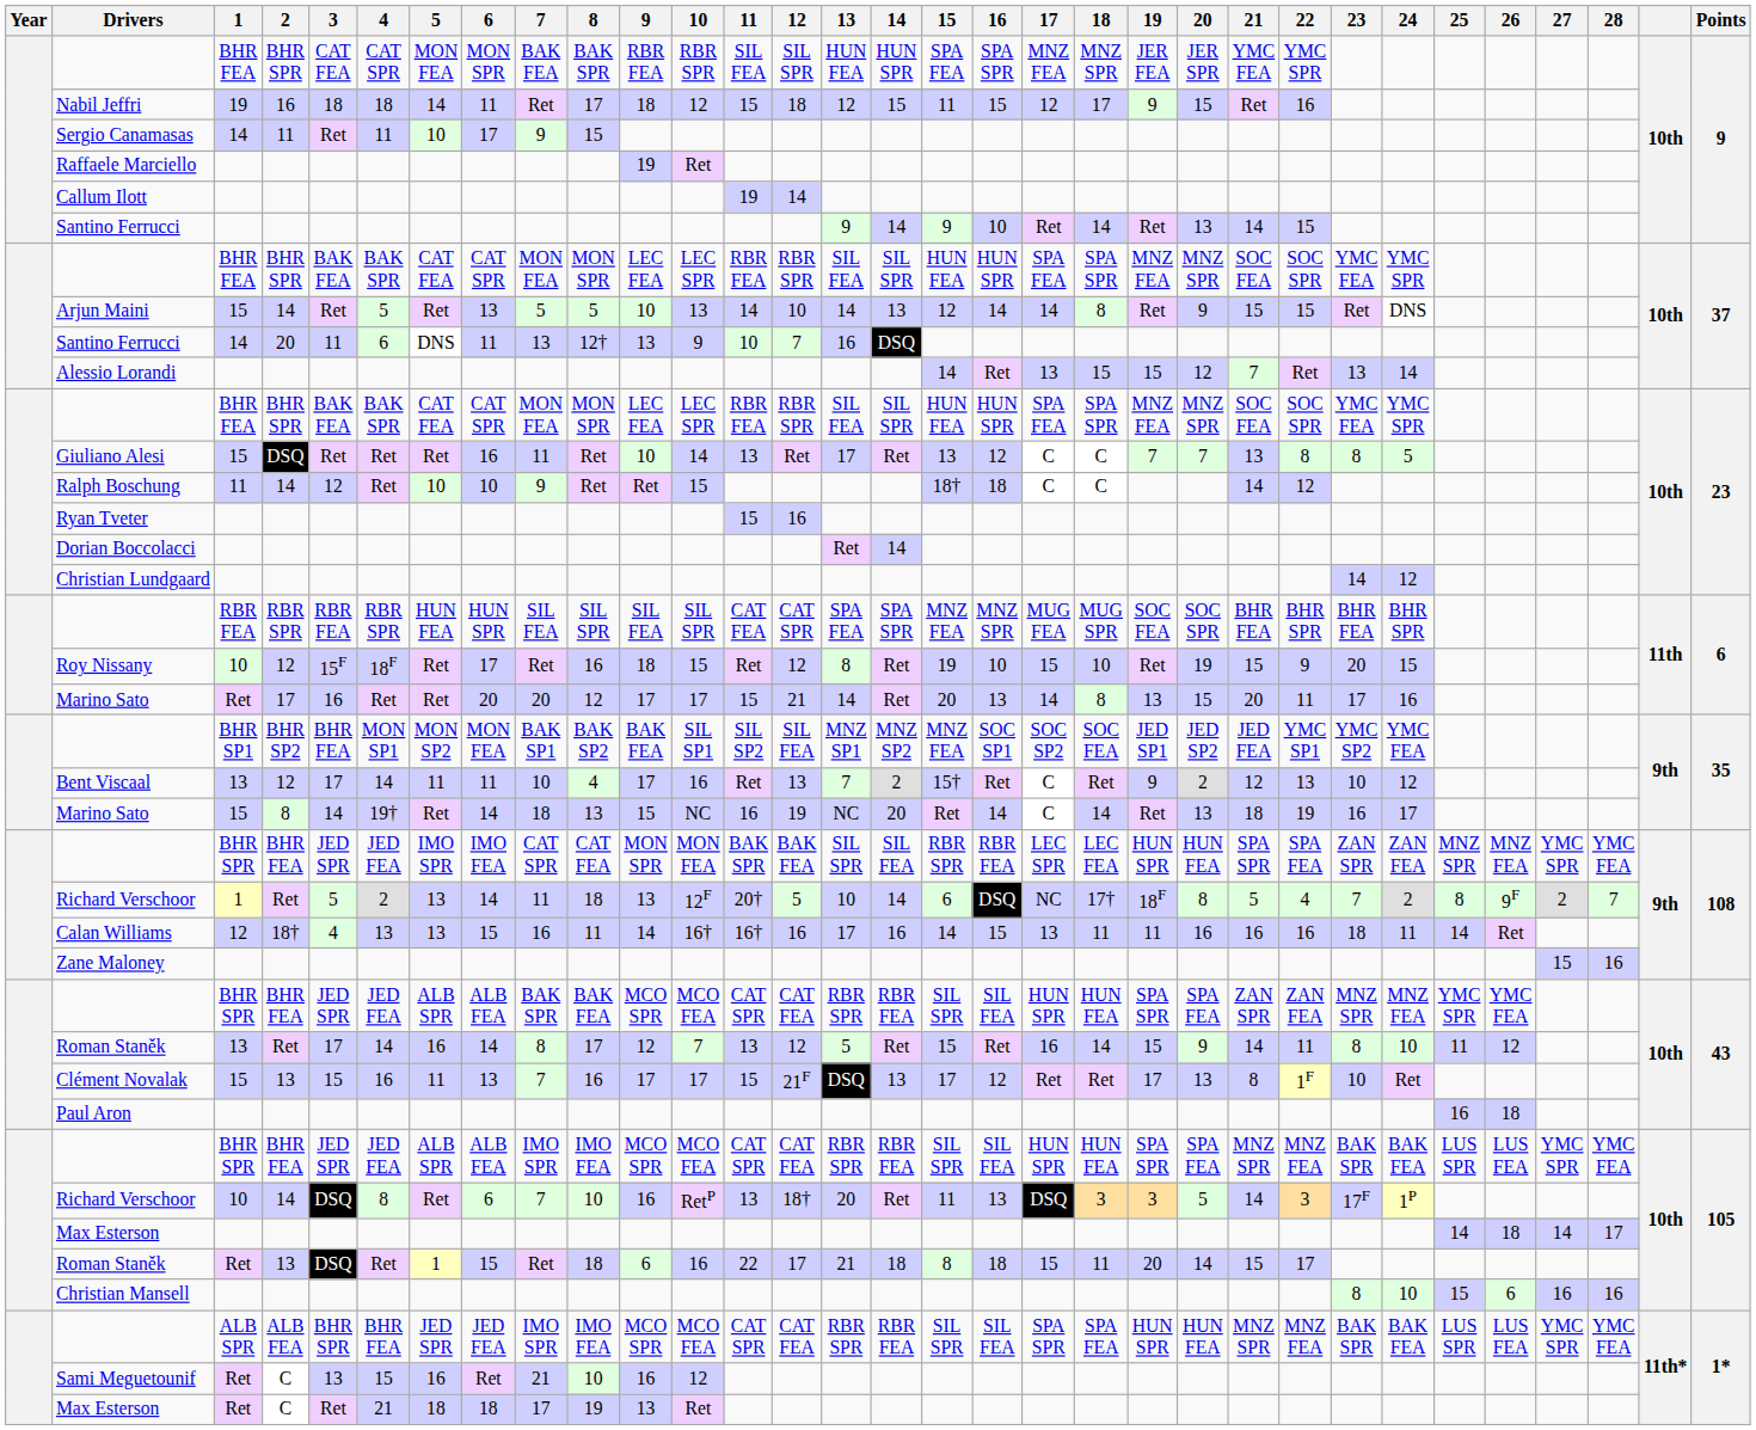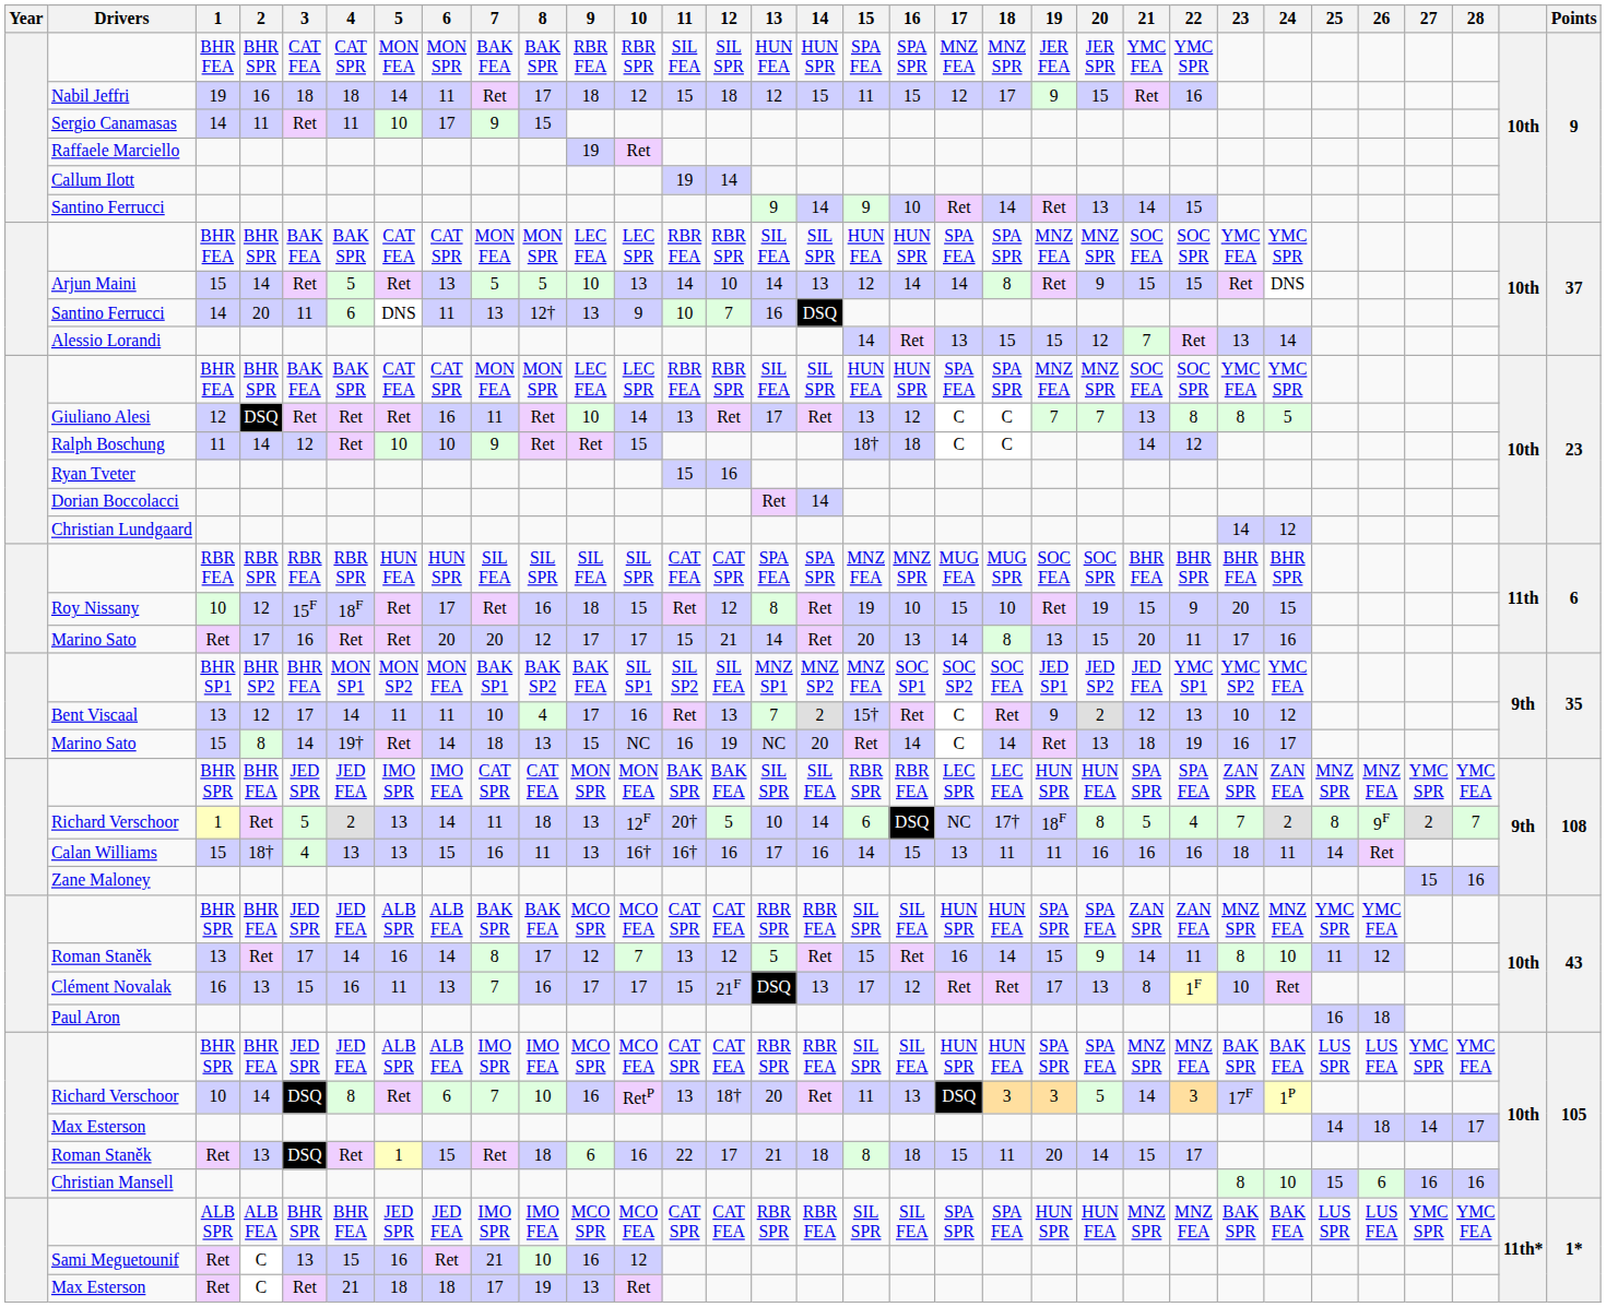Giuliano Alesi | 1: 15 -> 12
Calan Williams | 1: 12 -> 15
Calan Williams | 9: 14 -> 13
Clément Novalak | 1: 15 -> 16
